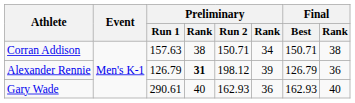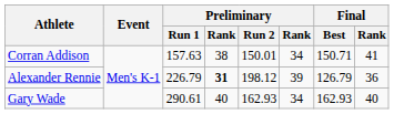Corran Addison | Preliminary / Run 2: 150.71 -> 150.01
Corran Addison | Final / Rank: 38 -> 41
Alexander Rennie | Preliminary / Run 1: 126.79 -> 226.79
Gary Wade | column 6: 36 -> 34
